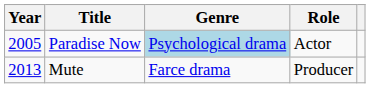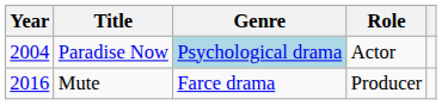Paradise Now | Year: 2005 -> 2004
Mute | Year: 2013 -> 2016
